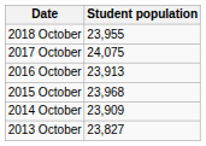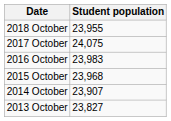2016 October | Student population: 23,913 -> 23,983
2014 October | Student population: 23,909 -> 23,907
